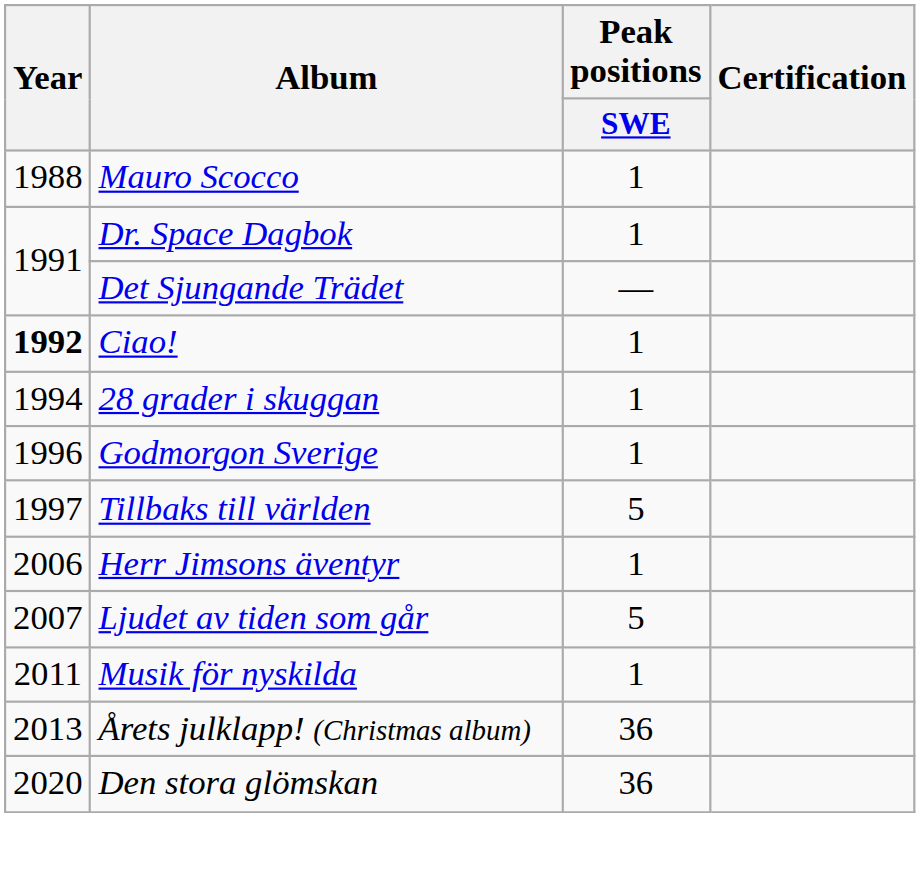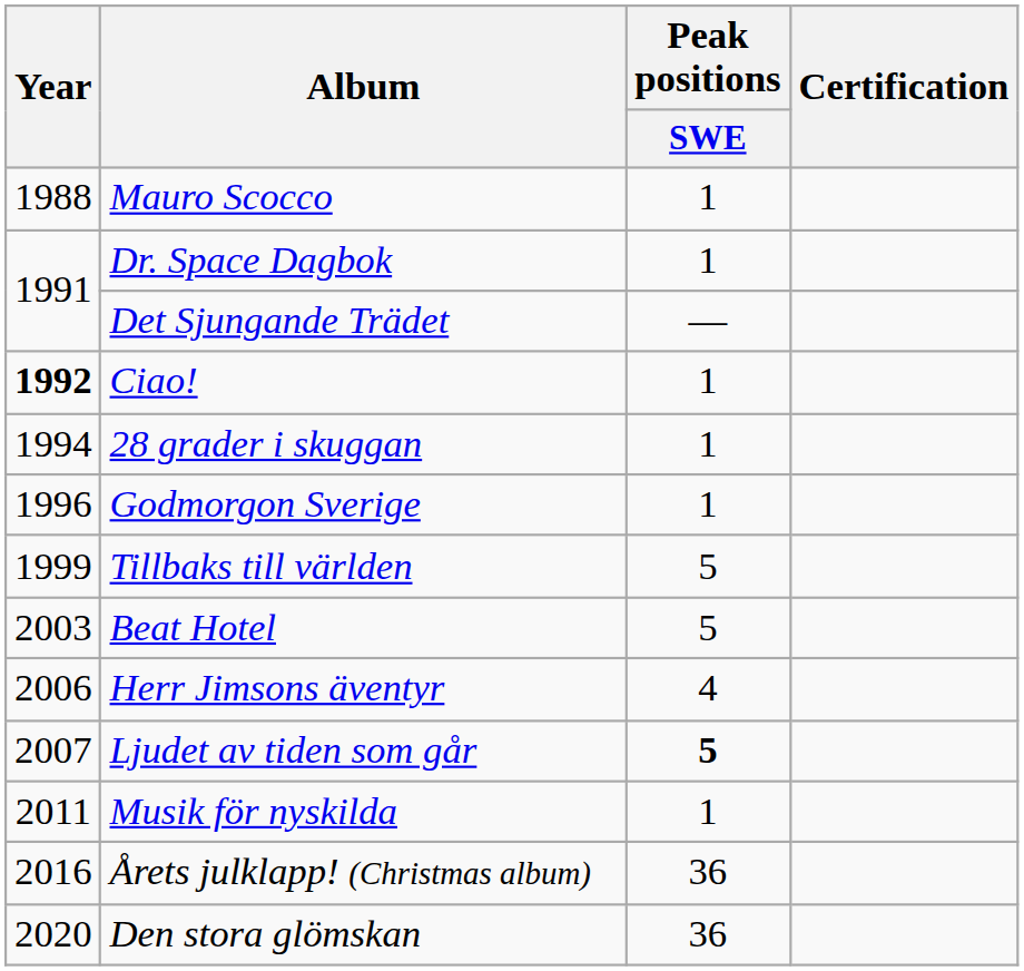Tillbaks till världen | Year: 1997 -> 1999
+ row: 2003 | Beat Hotel | 5
Herr Jimsons äventyr | Peak positions / SWE: 1 -> 4
Ljudet av tiden som går | Peak positions / SWE: normal -> bold
Årets julklapp! (Christmas album) | Year: 2013 -> 2016
